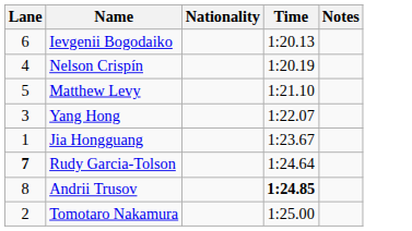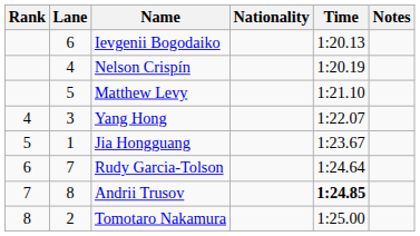+ column: Rank | 4 | 5 | 6 | 7 | 8
Rudy Garcia-Tolson | Lane: bold -> normal
